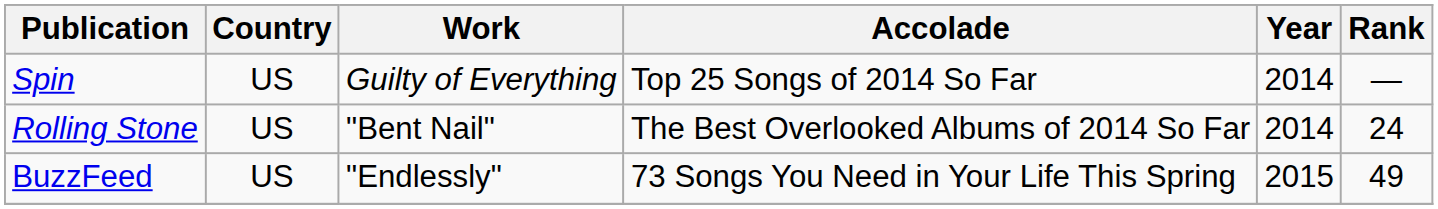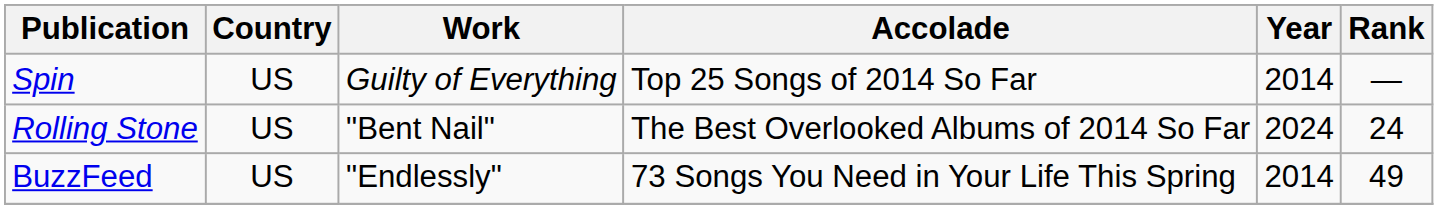Rolling Stone | Year: 2014 -> 2024
BuzzFeed | Year: 2015 -> 2014
